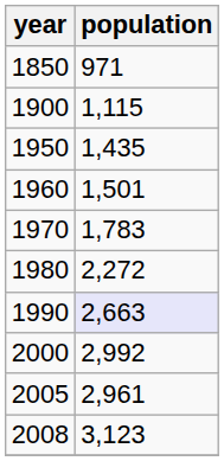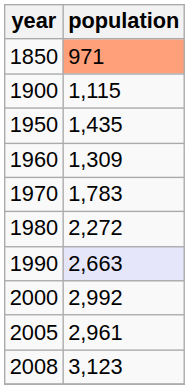1850 | population: no background -> lightsalmon background
1960 | population: 1,501 -> 1,309
